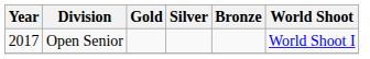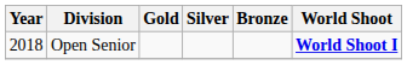Open Senior | Year: 2017 -> 2018
Open Senior | World Shoot: normal -> bold
